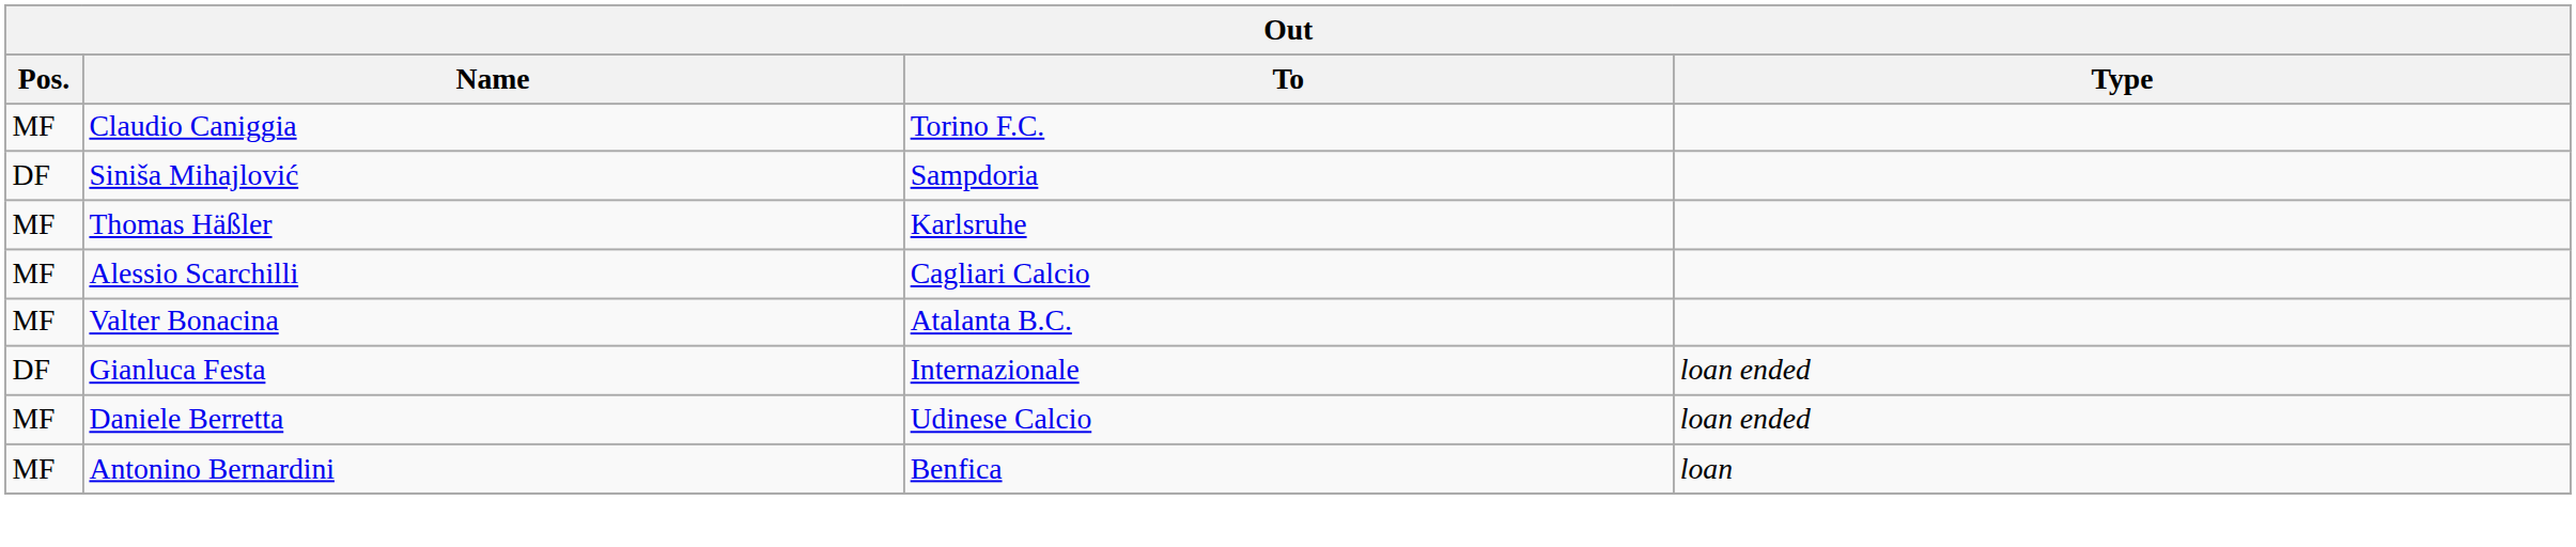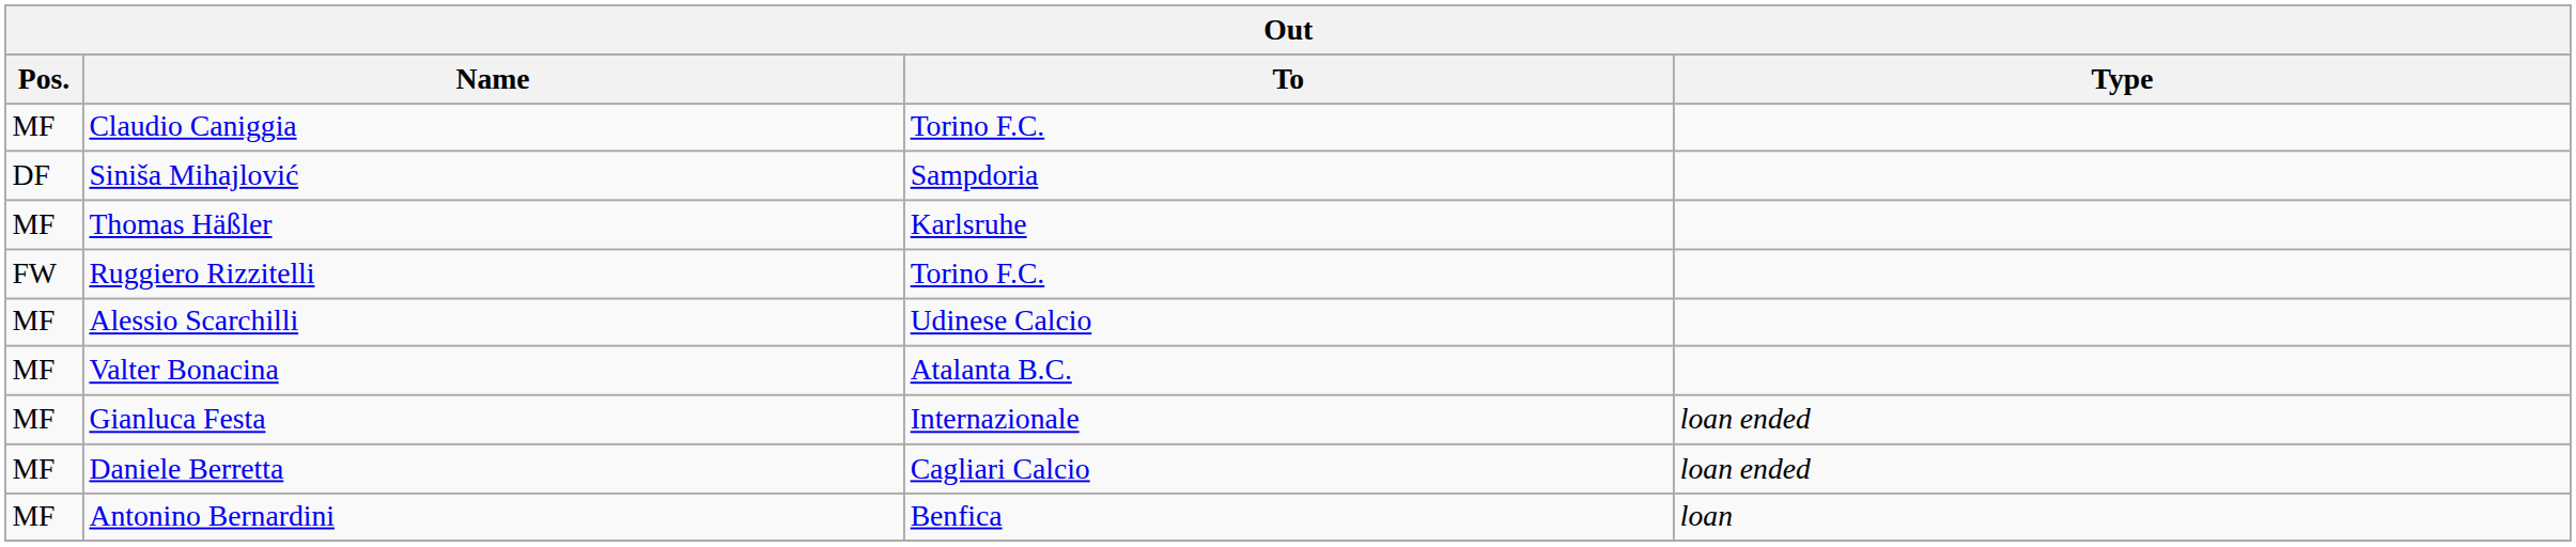+ row: FW | Ruggiero Rizzitelli | Torino F.C.
Alessio Scarchilli | To: Cagliari Calcio -> Udinese Calcio
Gianluca Festa | Pos.: DF -> MF
Daniele Berretta | To: Udinese Calcio -> Cagliari Calcio
